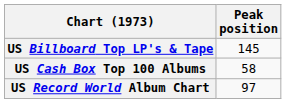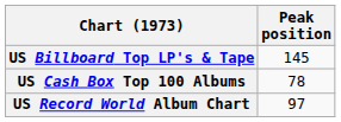US Cash Box Top 100 Albums | Peak position: 58 -> 78
